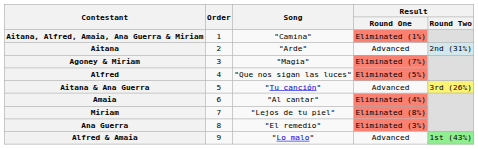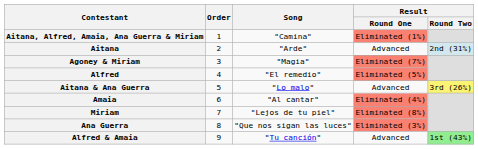Alfred | Song: "Que nos sigan las luces" -> "El remedio"
Aitana & Ana Guerra | Song: "Tu canción" -> "Lo malo"
Ana Guerra | Song: "El remedio" -> "Que nos sigan las luces"
Alfred & Amaia | Song: "Lo malo" -> "Tu canción"
